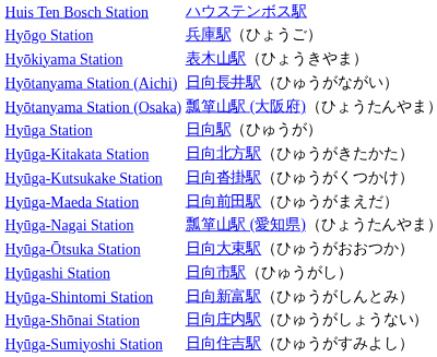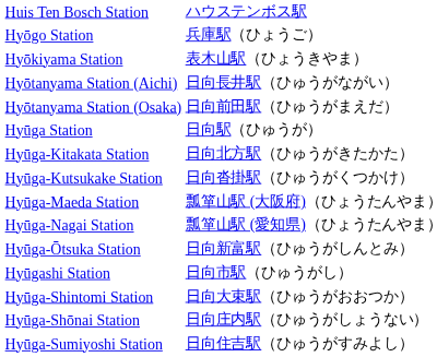Hyōtanyama Station (Osaka) | column 2: 瓢箪山駅 (大阪府)（ひょうたんやま） -> 日向前田駅（ひゅうがまえだ）
Hyūga-Maeda Station | column 2: 日向前田駅（ひゅうがまえだ） -> 瓢箪山駅 (大阪府)（ひょうたんやま）
Hyūga-Ōtsuka Station | column 2: 日向大束駅（ひゅうがおおつか） -> 日向新富駅（ひゅうがしんとみ）
Hyūga-Shintomi Station | column 2: 日向新富駅（ひゅうがしんとみ） -> 日向大束駅（ひゅうがおおつか）
